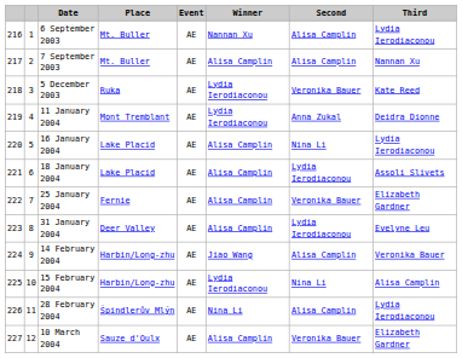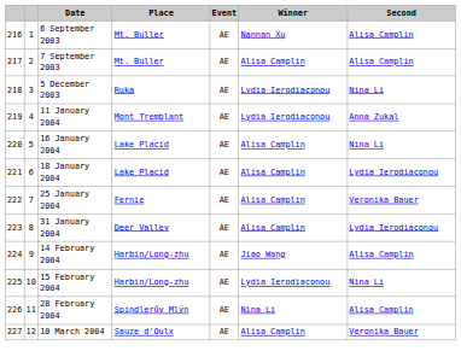- column: Third | Lydia Ierodiaconou | Nannan Xu | Kate Reed | Deidra Dionne | Lydia Ierodiaconou | Assoli Slivets | Elizabeth Gardner | Evelyne Leu | Veronika Bauer | Alisa Camplin | Lydia Ierodiaconou | Elizabeth Gardner
5 December 2003 | Second: Veronika Bauer -> Nina Li
